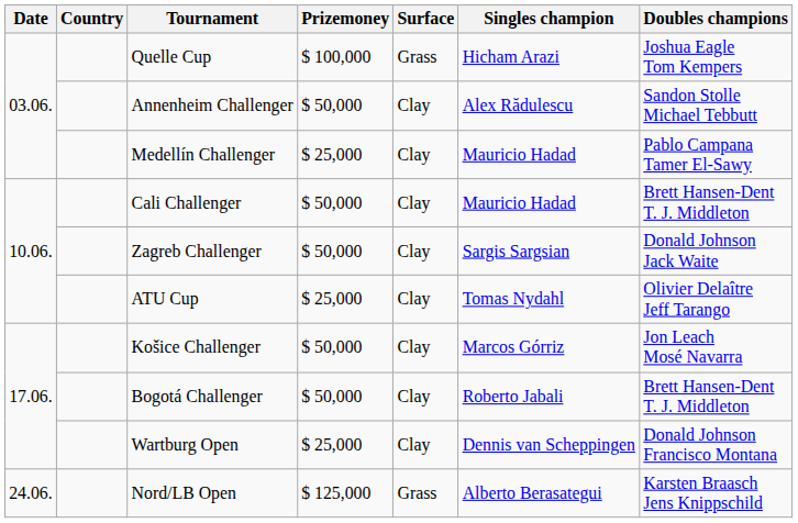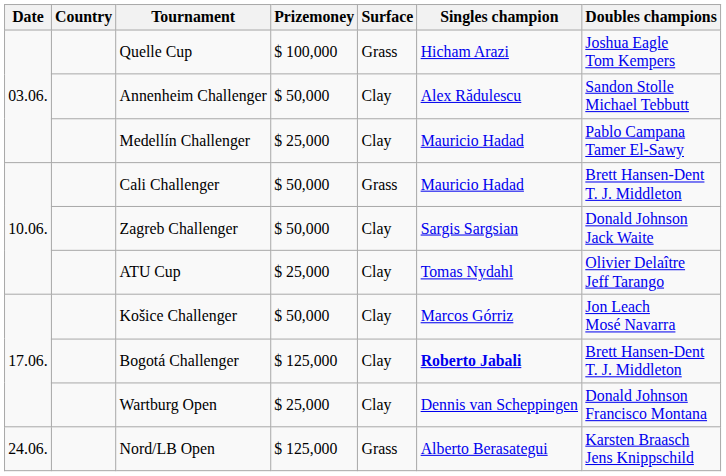Cali Challenger | Surface: Clay -> Grass
Bogotá Challenger | Prizemoney: $ 50,000 -> $ 125,000
Bogotá Challenger | Singles champion: normal -> bold
